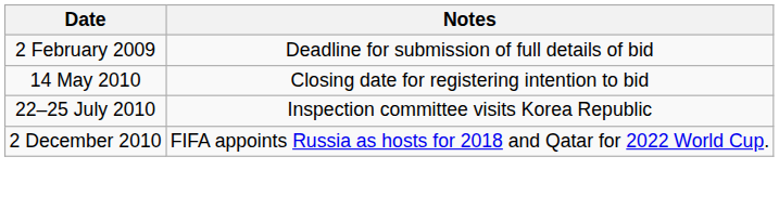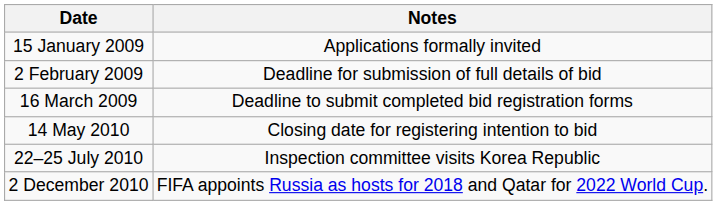+ row: 15 January 2009 | Applications formally invited
+ row: 16 March 2009 | Deadline to submit completed bid registration forms
